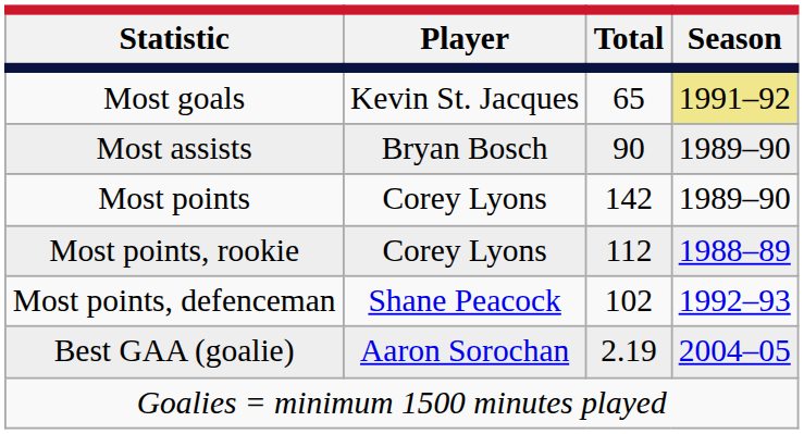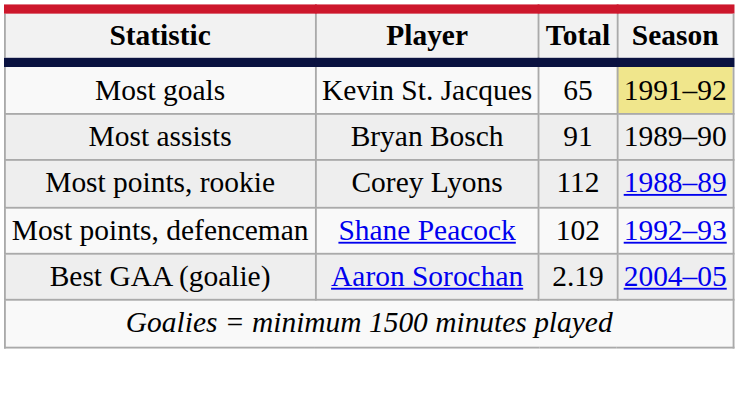Most assists | Total: 90 -> 91
- row: Most points | Corey Lyons | 142 | 1989–90
